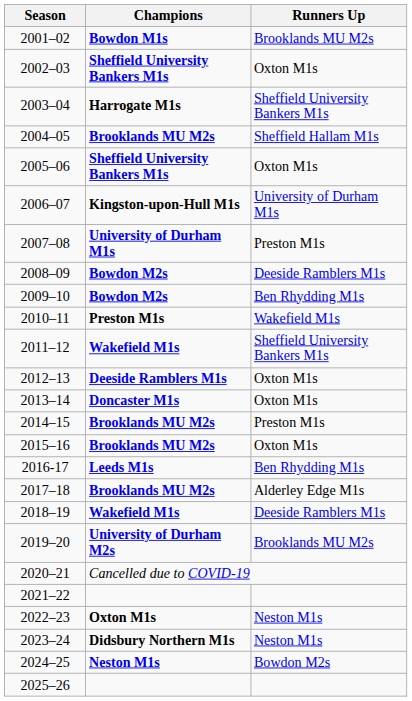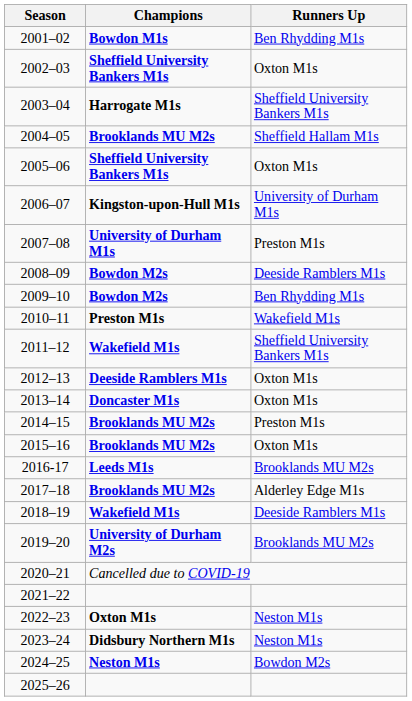2001–02 | Runners Up: Brooklands MU M2s -> Ben Rhydding M1s
2016-17 | Runners Up: Ben Rhydding M1s -> Brooklands MU M2s
